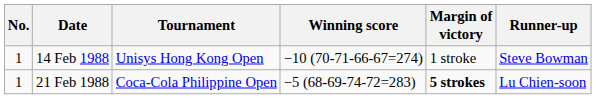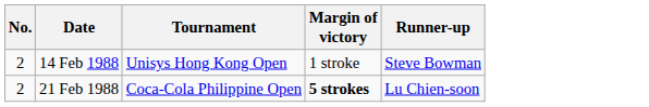- column: Winning score | −10 (70-71-66-67=274) | −5 (68-69-74-72=283)
14 Feb 1988 | No.: 1 -> 2
21 Feb 1988 | No.: 1 -> 2
